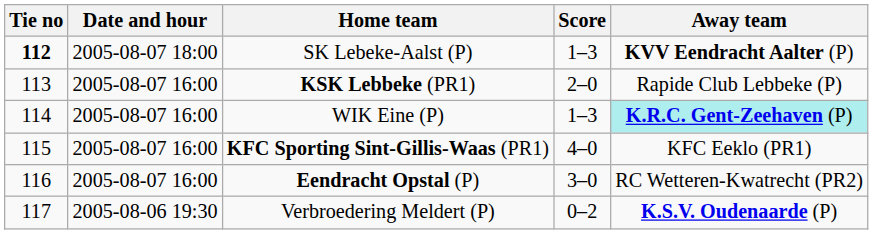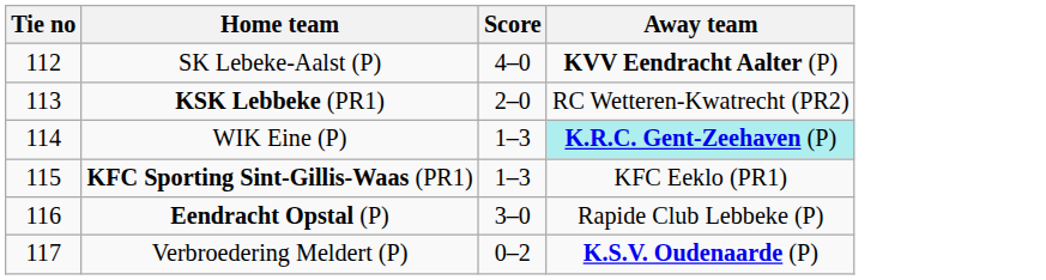- column: Date and hour | 2005-08-07 18:00 | 2005-08-07 16:00 | 2005-08-07 16:00 | 2005-08-07 16:00 | 2005-08-07 16:00 | 2005-08-06 19:30
SK Lebeke-Aalst (P) | Tie no: bold -> normal
SK Lebeke-Aalst (P) | Score: 1–3 -> 4–0
KSK Lebbeke (PR1) | Away team: Rapide Club Lebbeke (P) -> RC Wetteren-Kwatrecht (PR2)
KFC Sporting Sint-Gillis-Waas (PR1) | Score: 4–0 -> 1–3
Eendracht Opstal (P) | Away team: RC Wetteren-Kwatrecht (PR2) -> Rapide Club Lebbeke (P)
